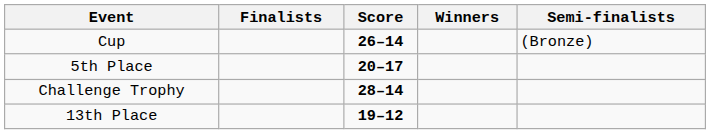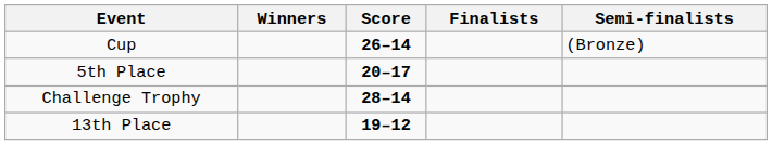columns swapped: Winners <-> Finalists
